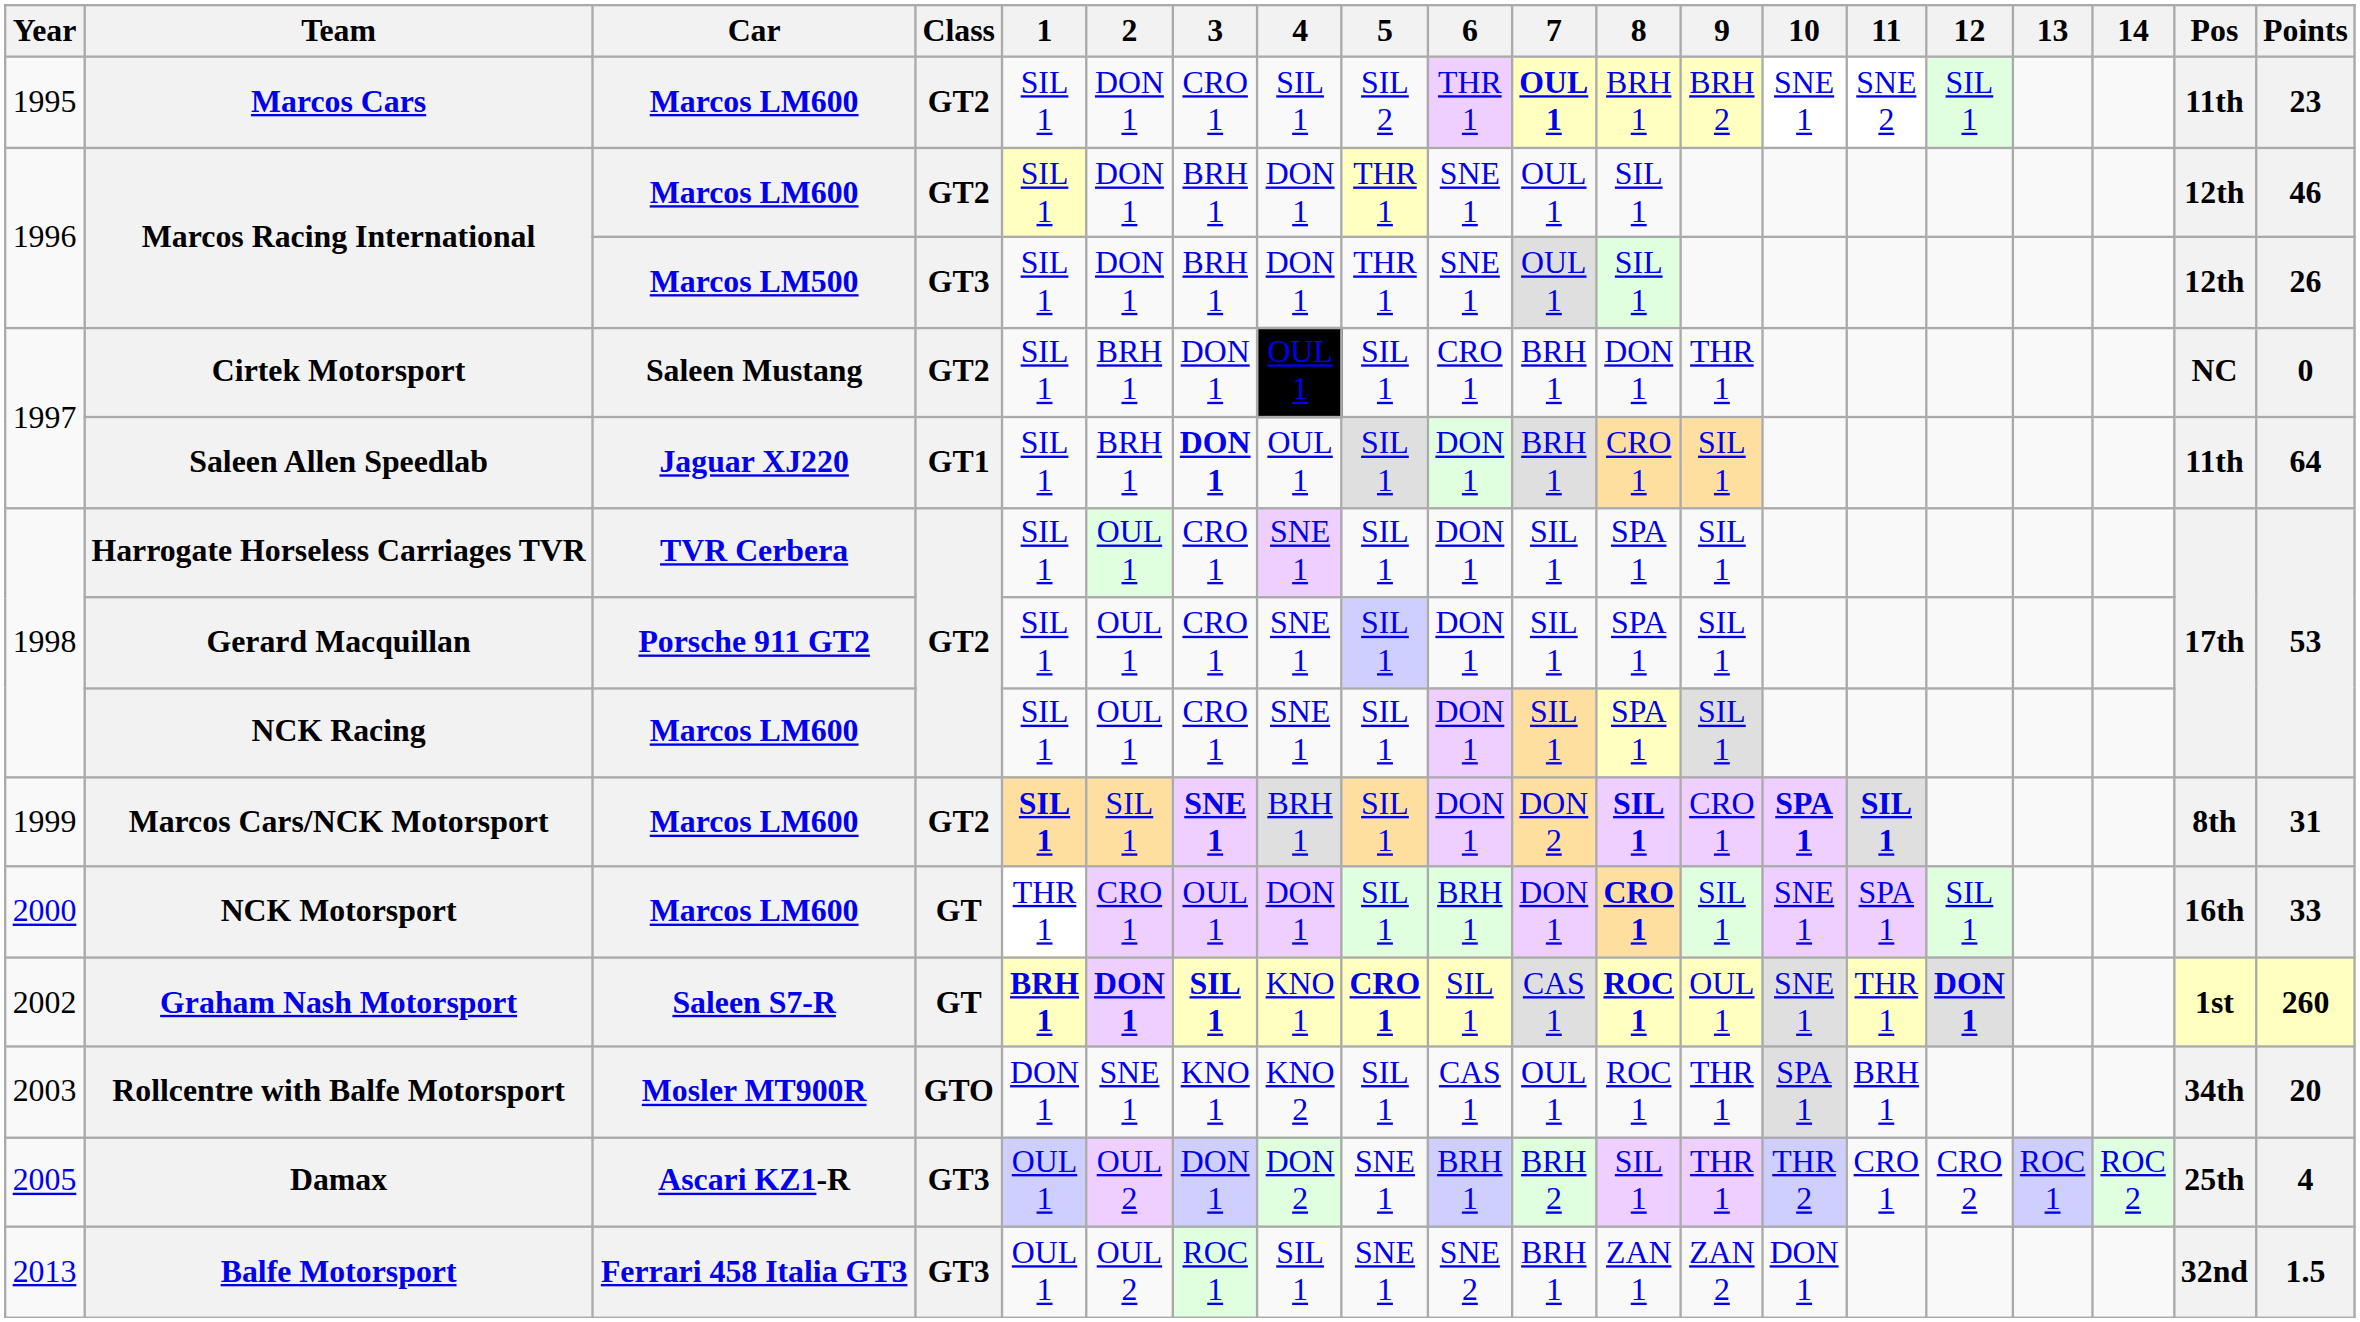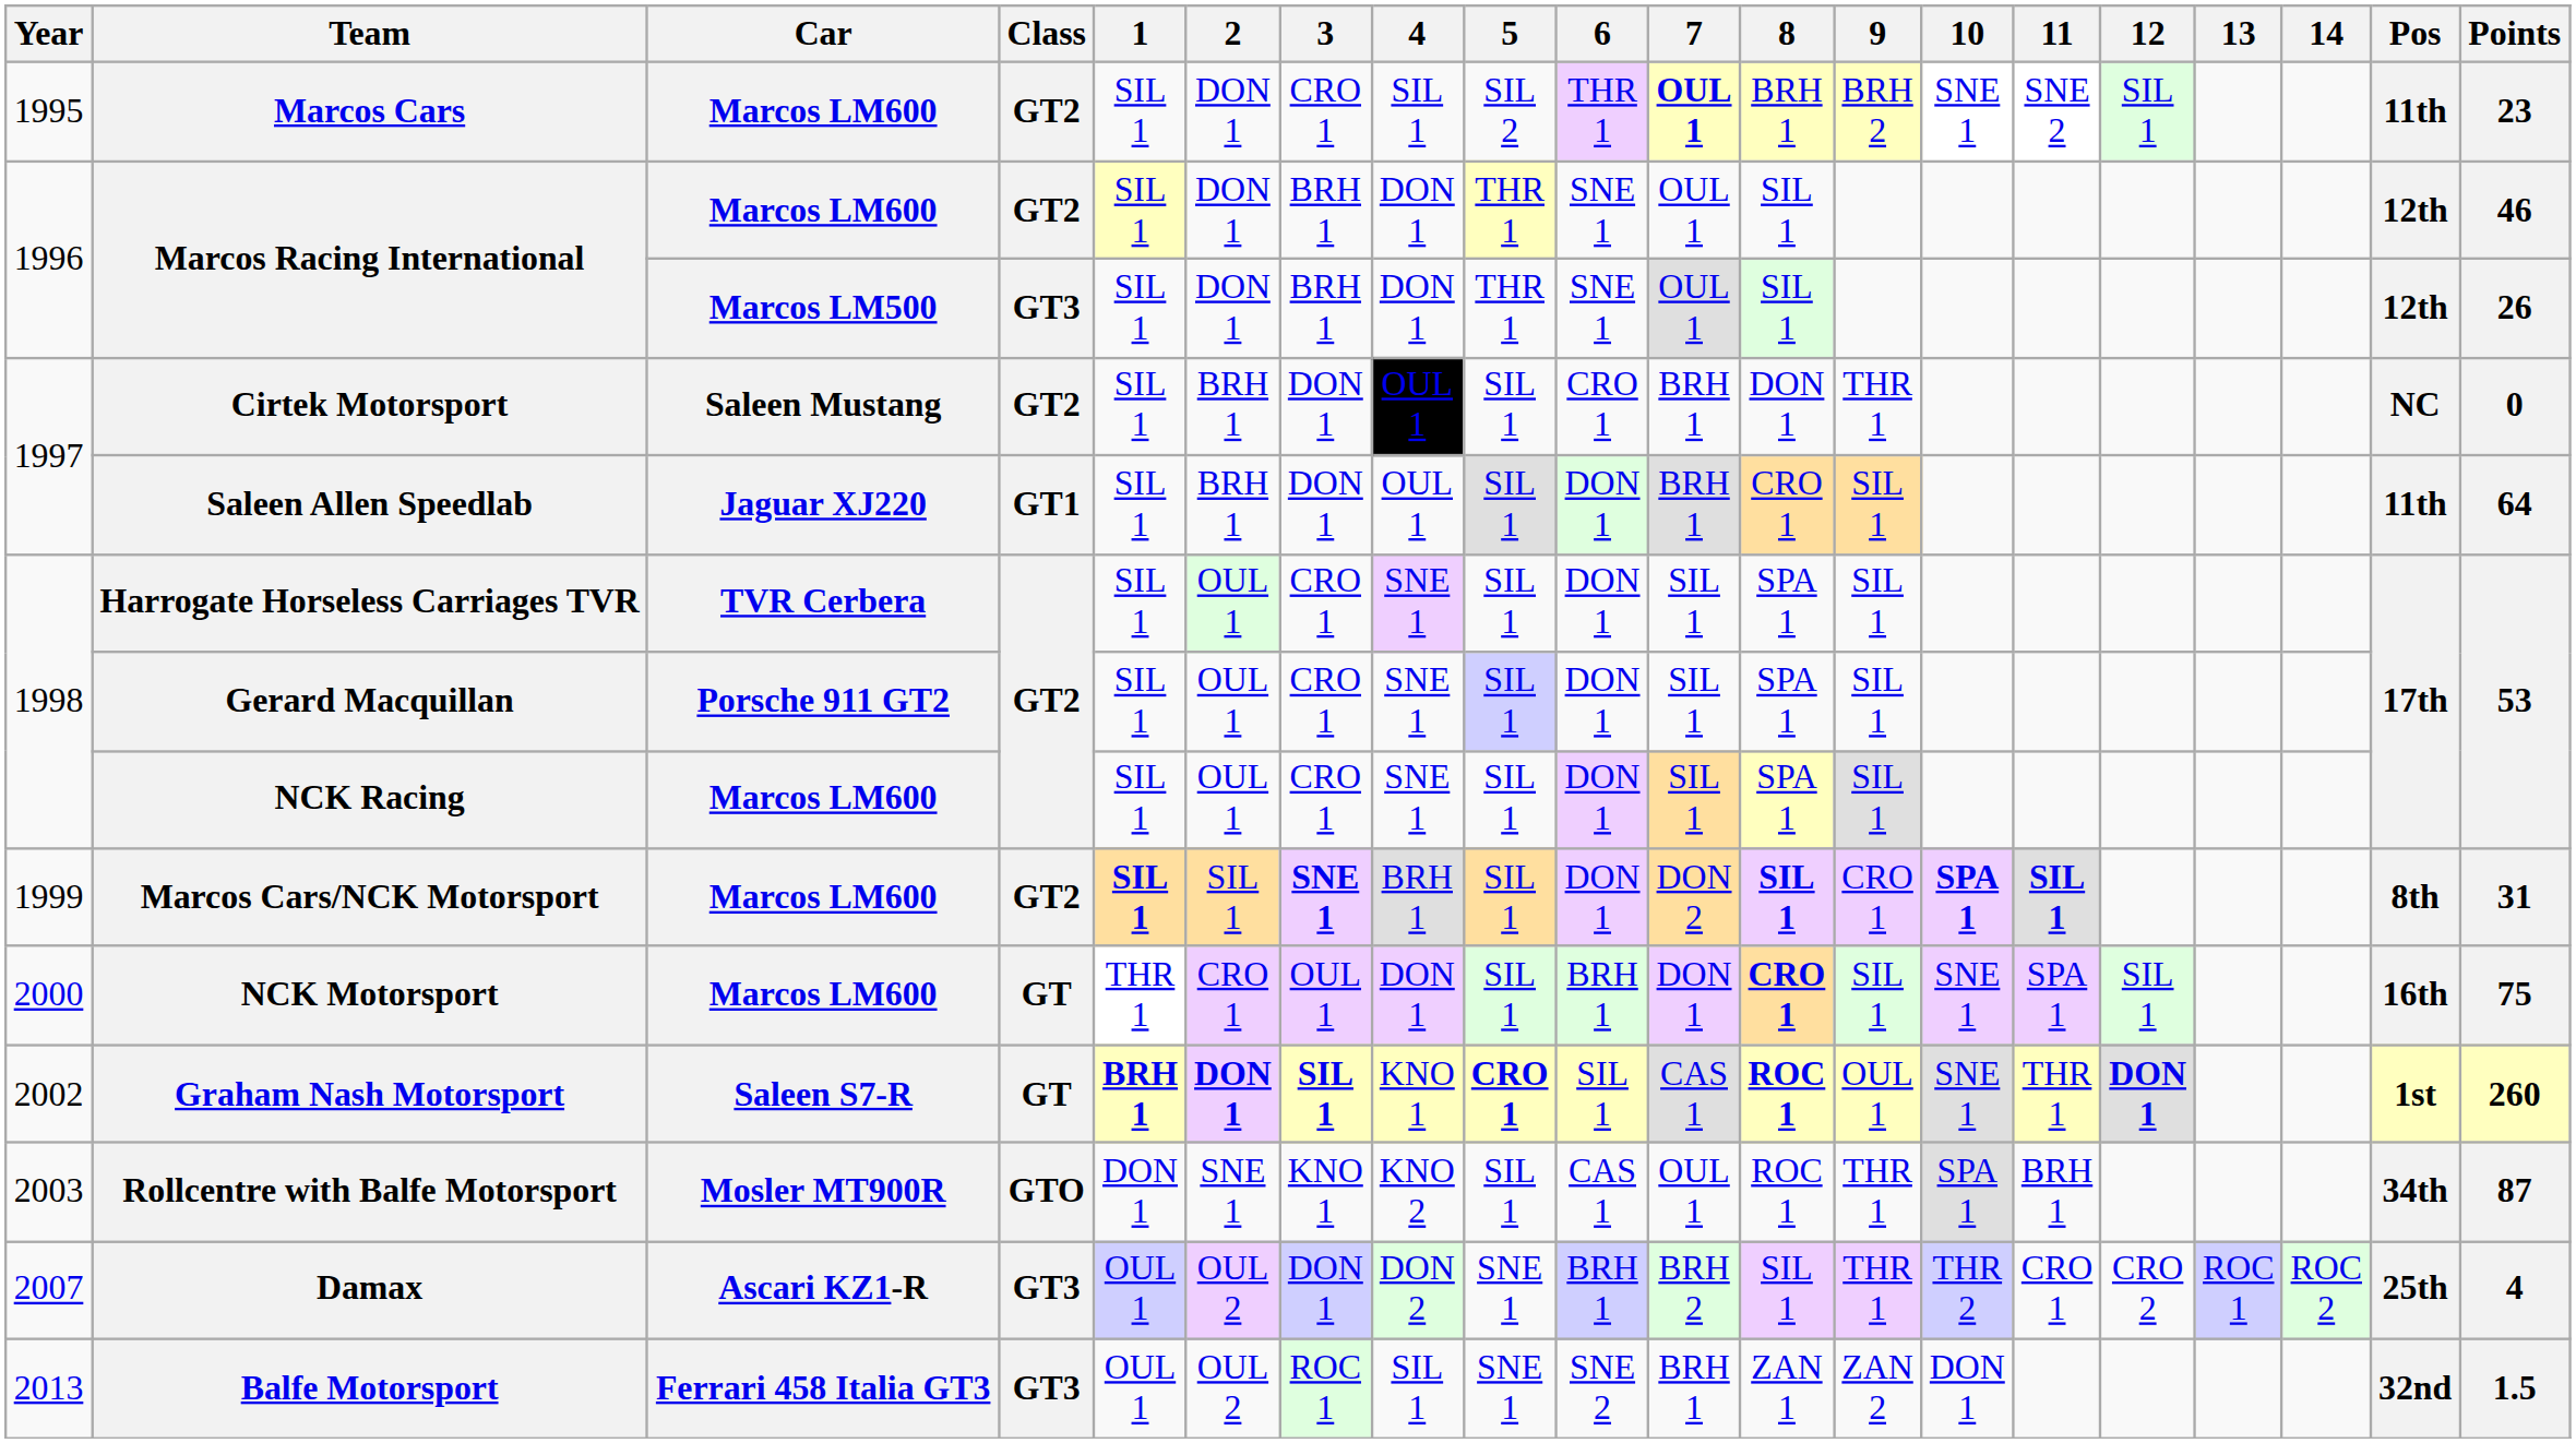Saleen Allen Speedlab | 3: bold -> normal
NCK Motorsport | Points: 33 -> 75
Rollcentre with Balfe Motorsport | Points: 20 -> 87
Damax | Year: 2005 -> 2007
